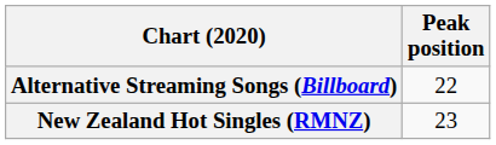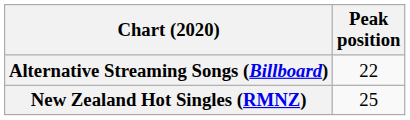New Zealand Hot Singles (RMNZ) | Peak position: 23 -> 25
